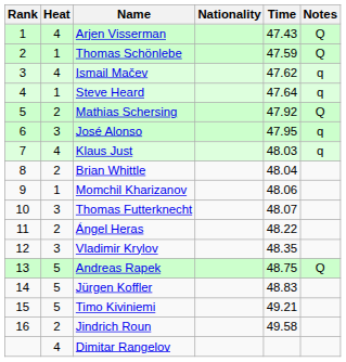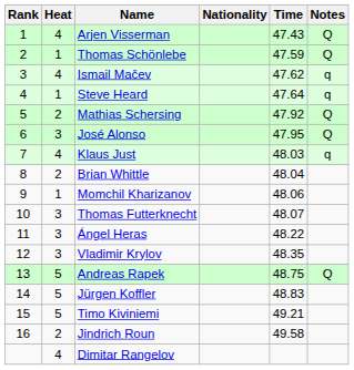José Alonso | Notes: q -> Q
Ángel Heras | Heat: 2 -> 3
